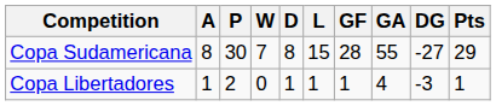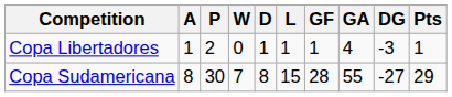rows swapped: Copa Libertadores <-> Copa Sudamericana
